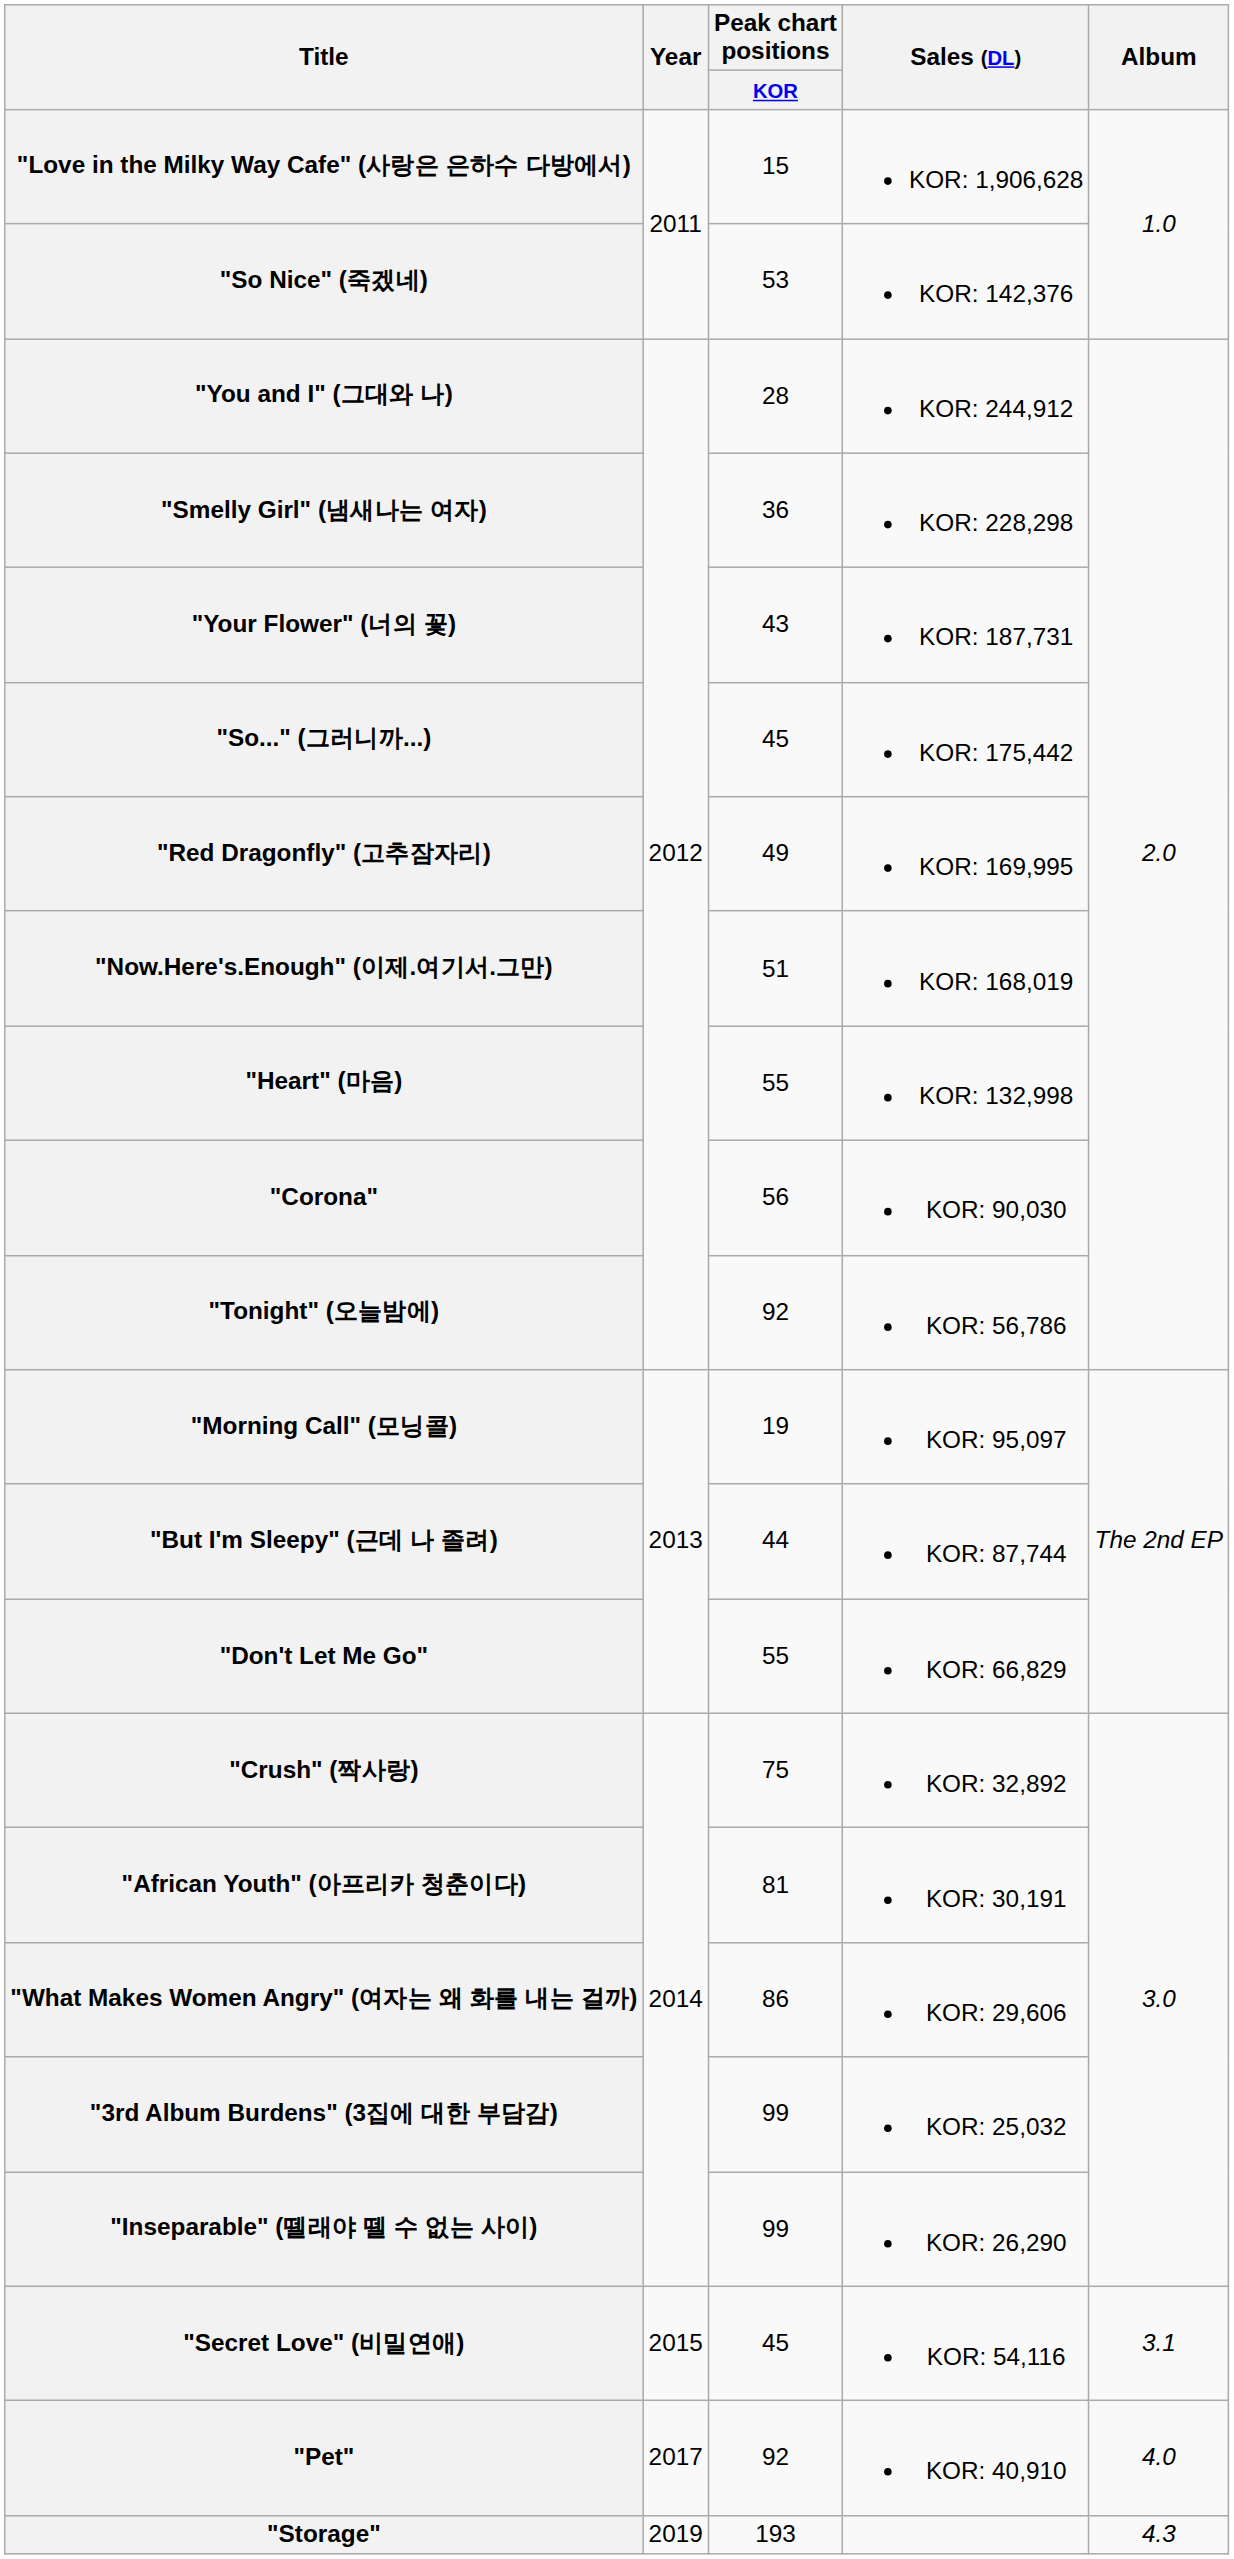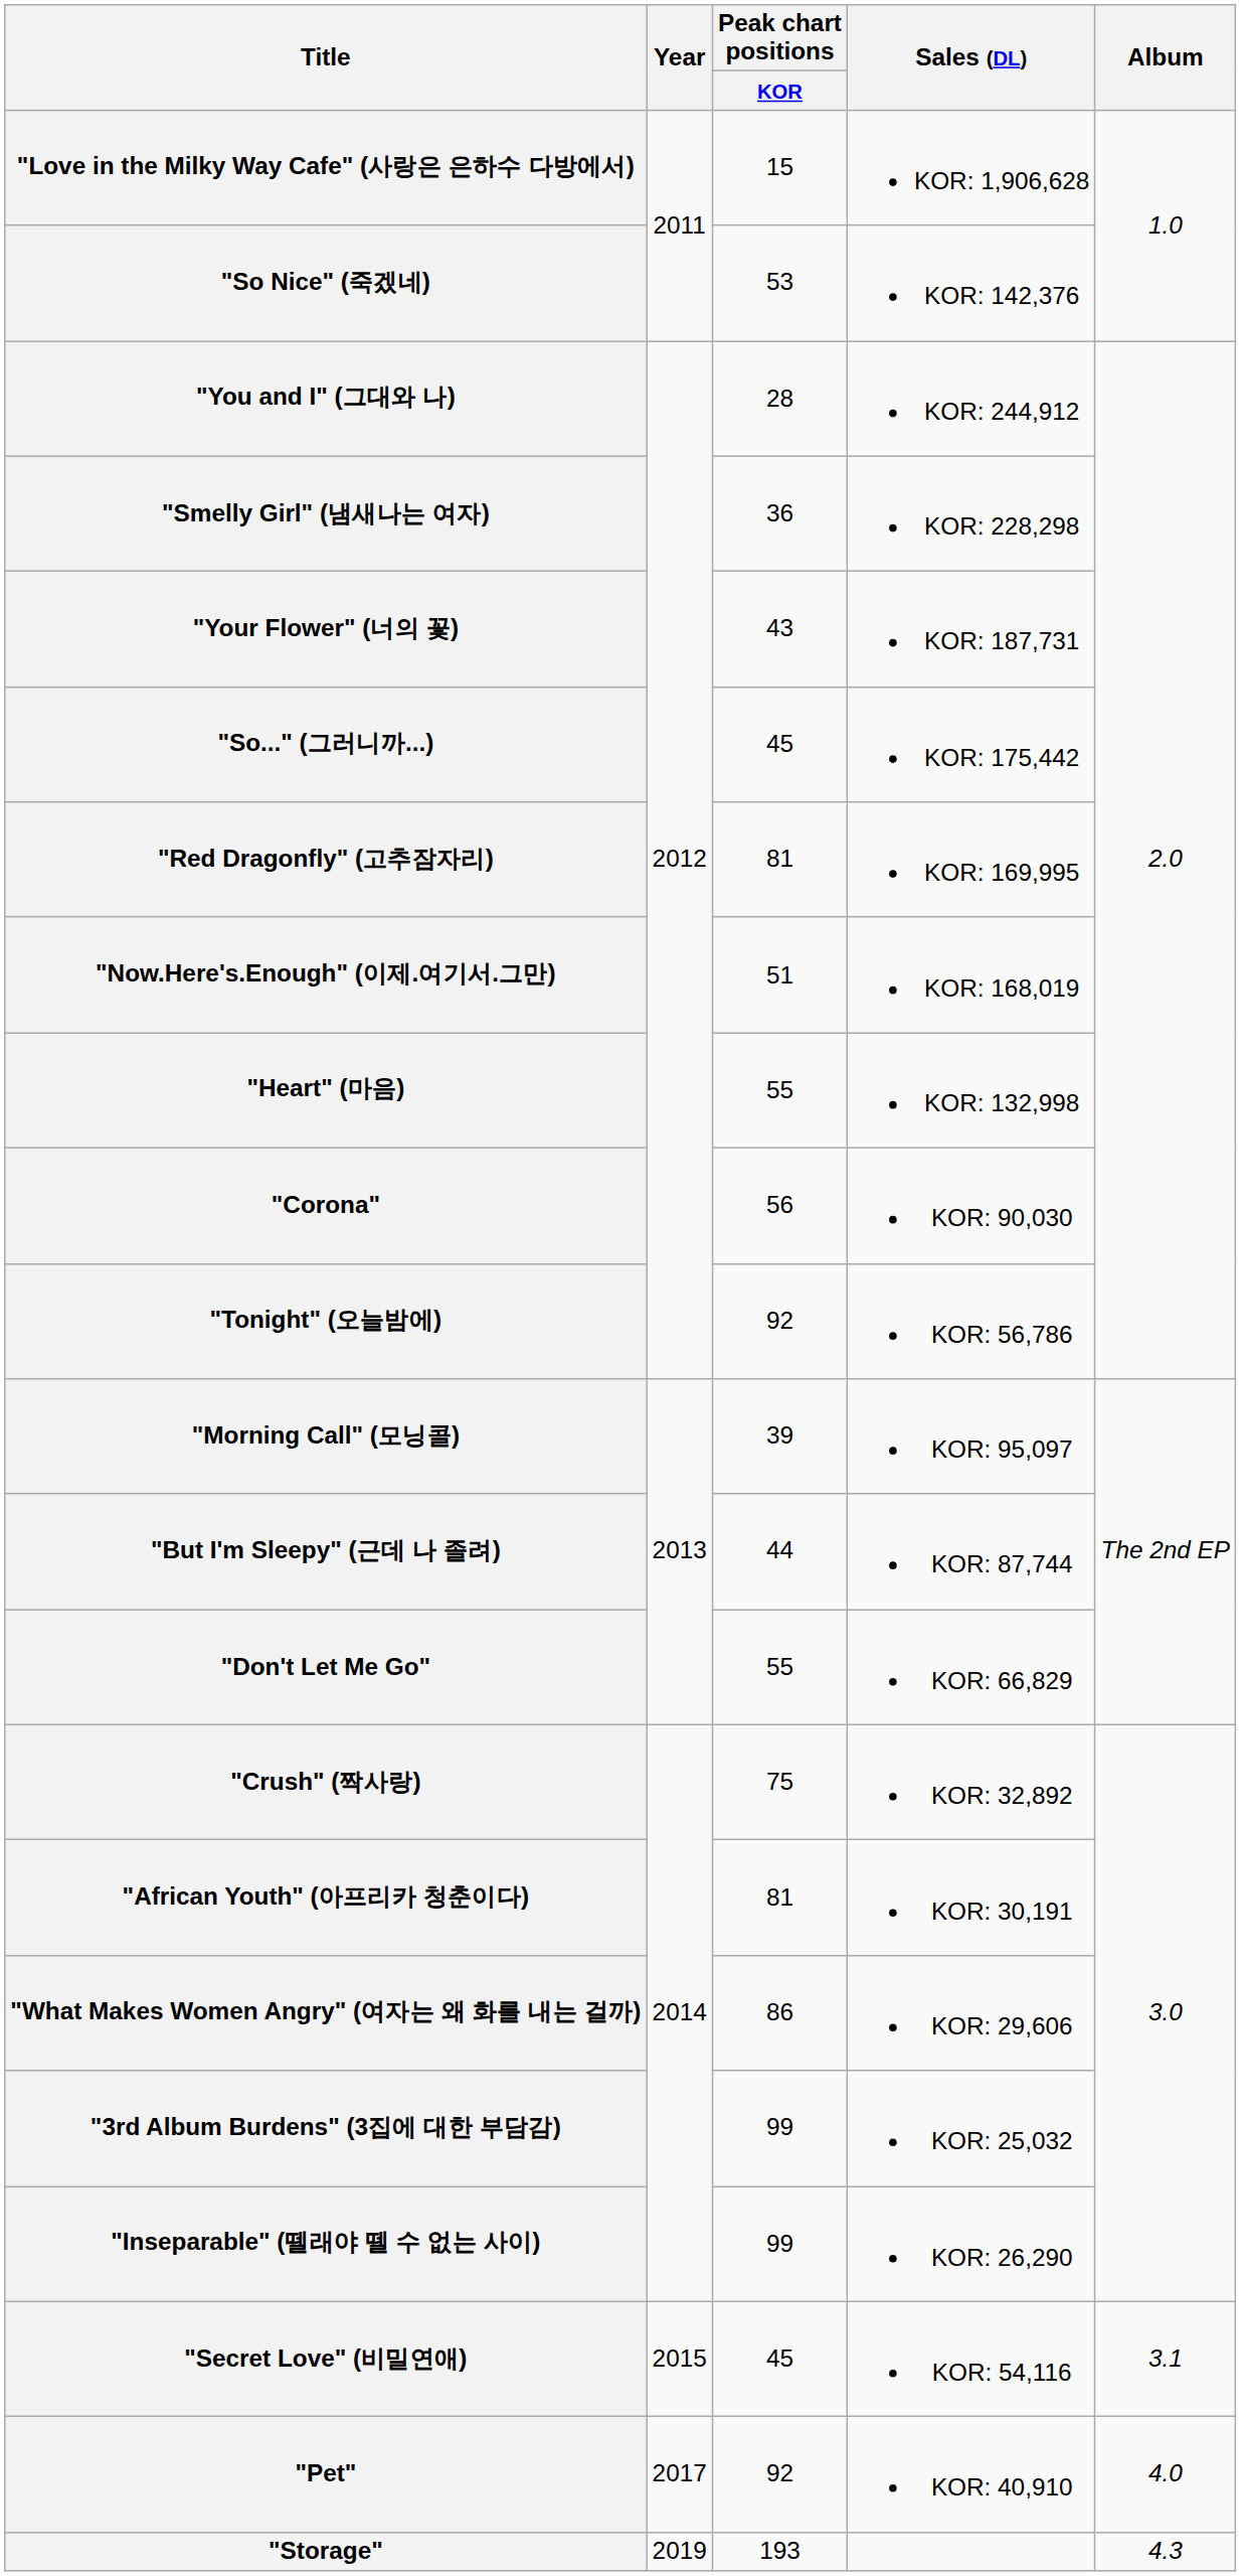"Red Dragonfly" (고추잠자리) | Peak chart positions / KOR: 49 -> 81
"Morning Call" (모닝콜) | Peak chart positions / KOR: 19 -> 39
